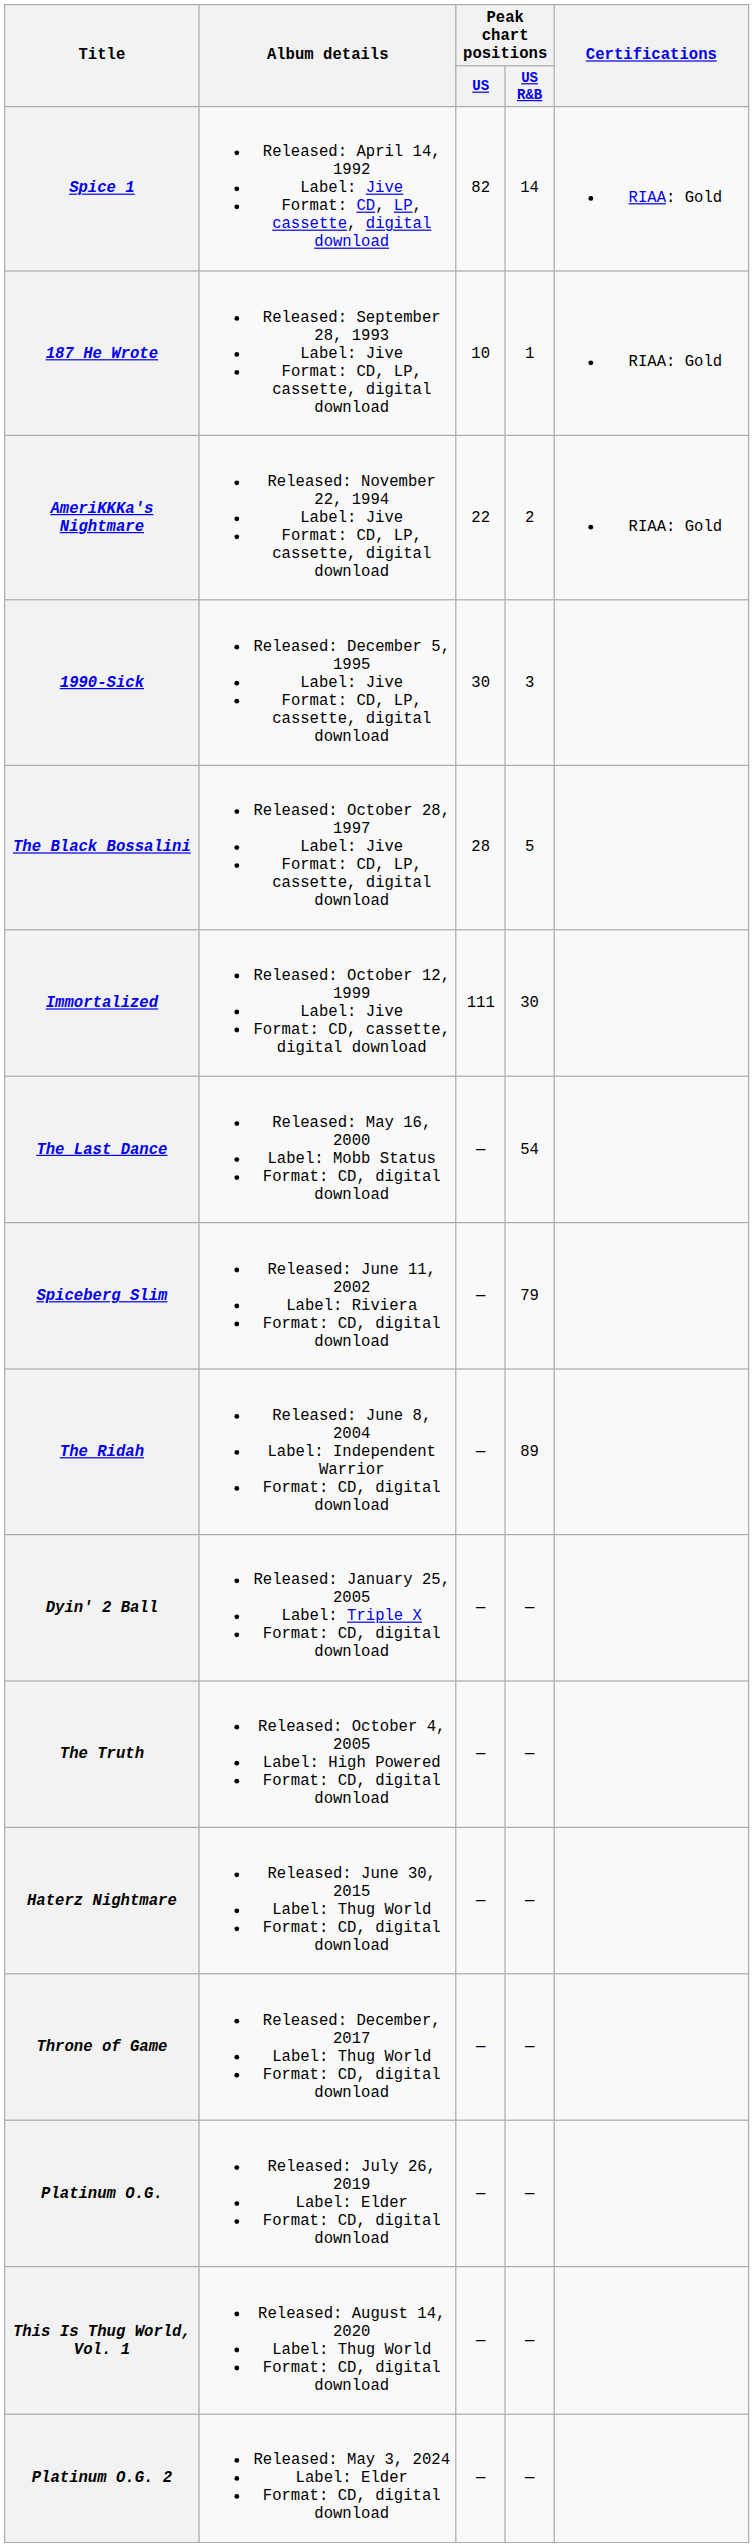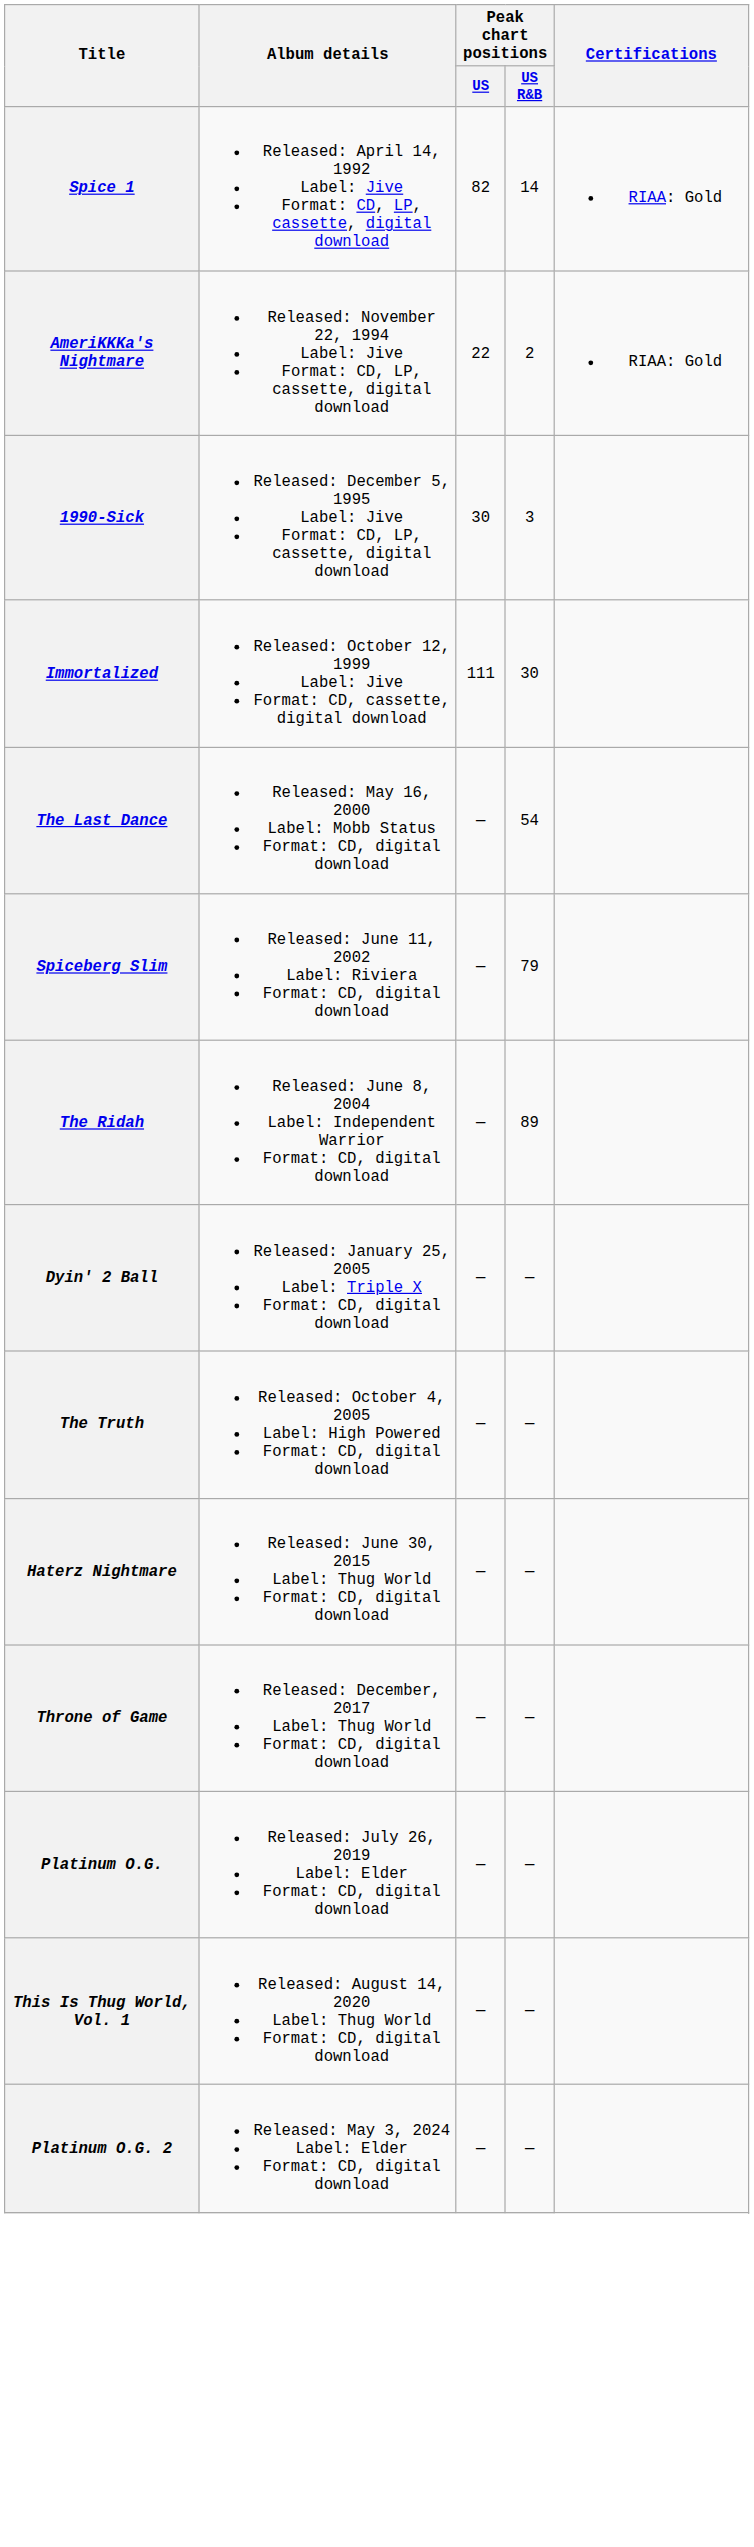- row: 187 He Wrote | Released: September 28, 1993 Label: Jive Format: CD, LP, cassette, digital download | 10 | 1 | RIAA: Gold
- row: The Black Bossalini | Released: October 28, 1997 Label: Jive Format: CD, LP, cassette, digital download | 28 | 5
